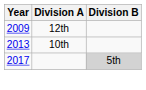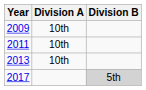2009 | Division A: 12th -> 10th
+ row: 2011 | 10th
